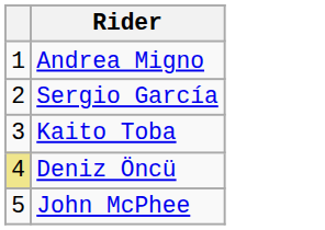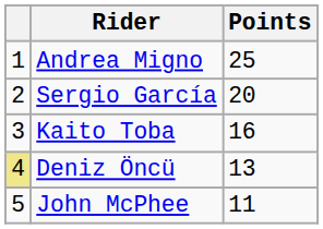+ column: Points | 25 | 20 | 16 | 13 | 11
